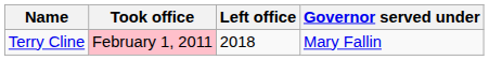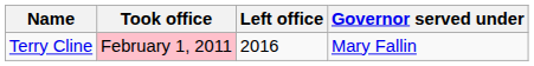Terry Cline | Left office: 2018 -> 2016
